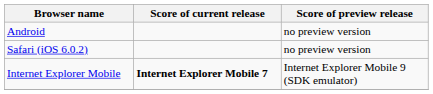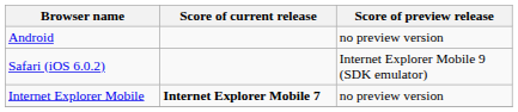Safari (iOS 6.0.2) | Score of preview release: no preview version -> Internet Explorer Mobile 9 (SDK emulator)
Internet Explorer Mobile | Score of preview release: Internet Explorer Mobile 9 (SDK emulator) -> no preview version
